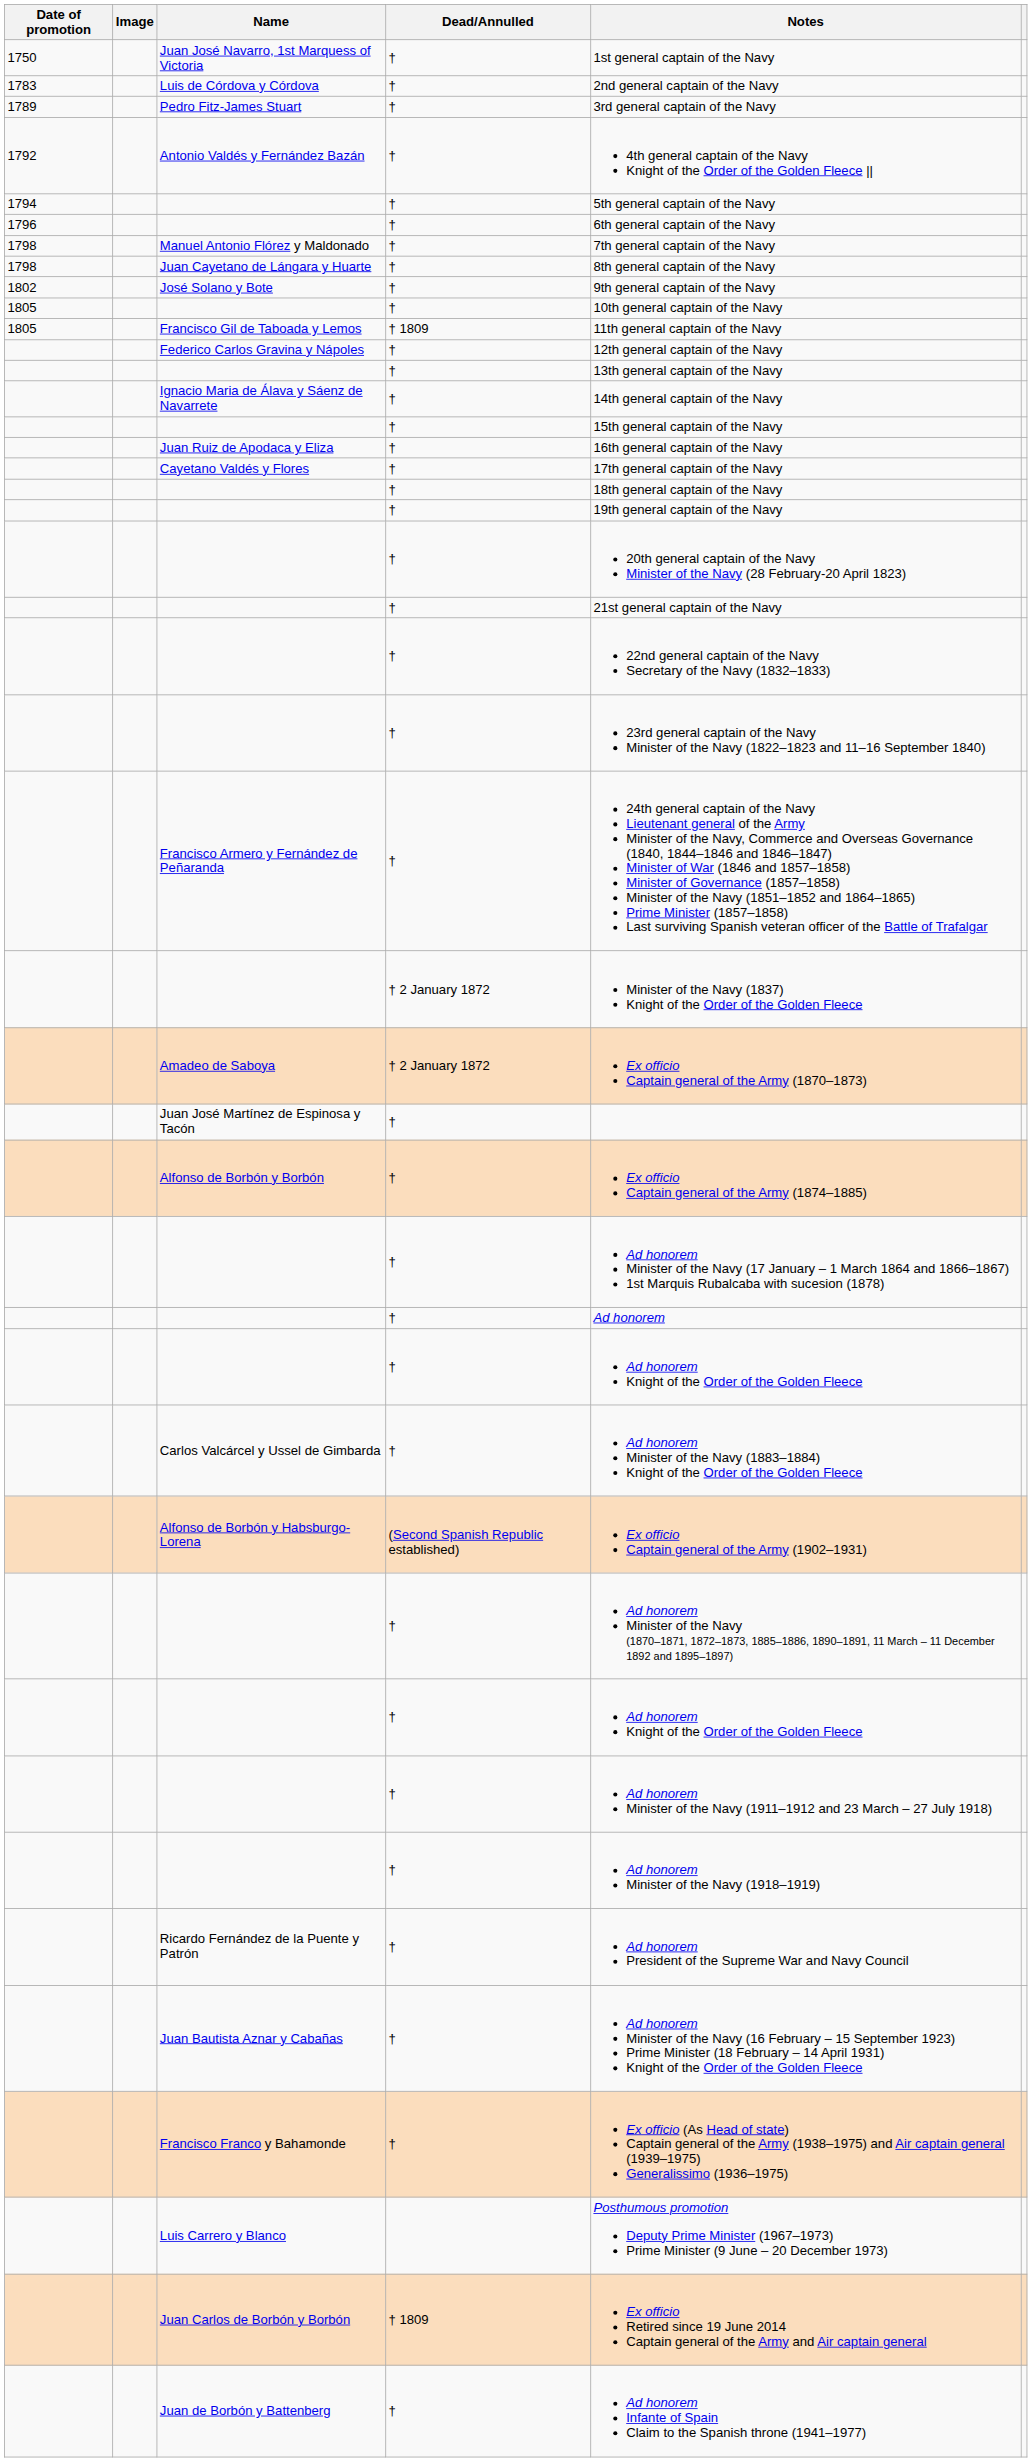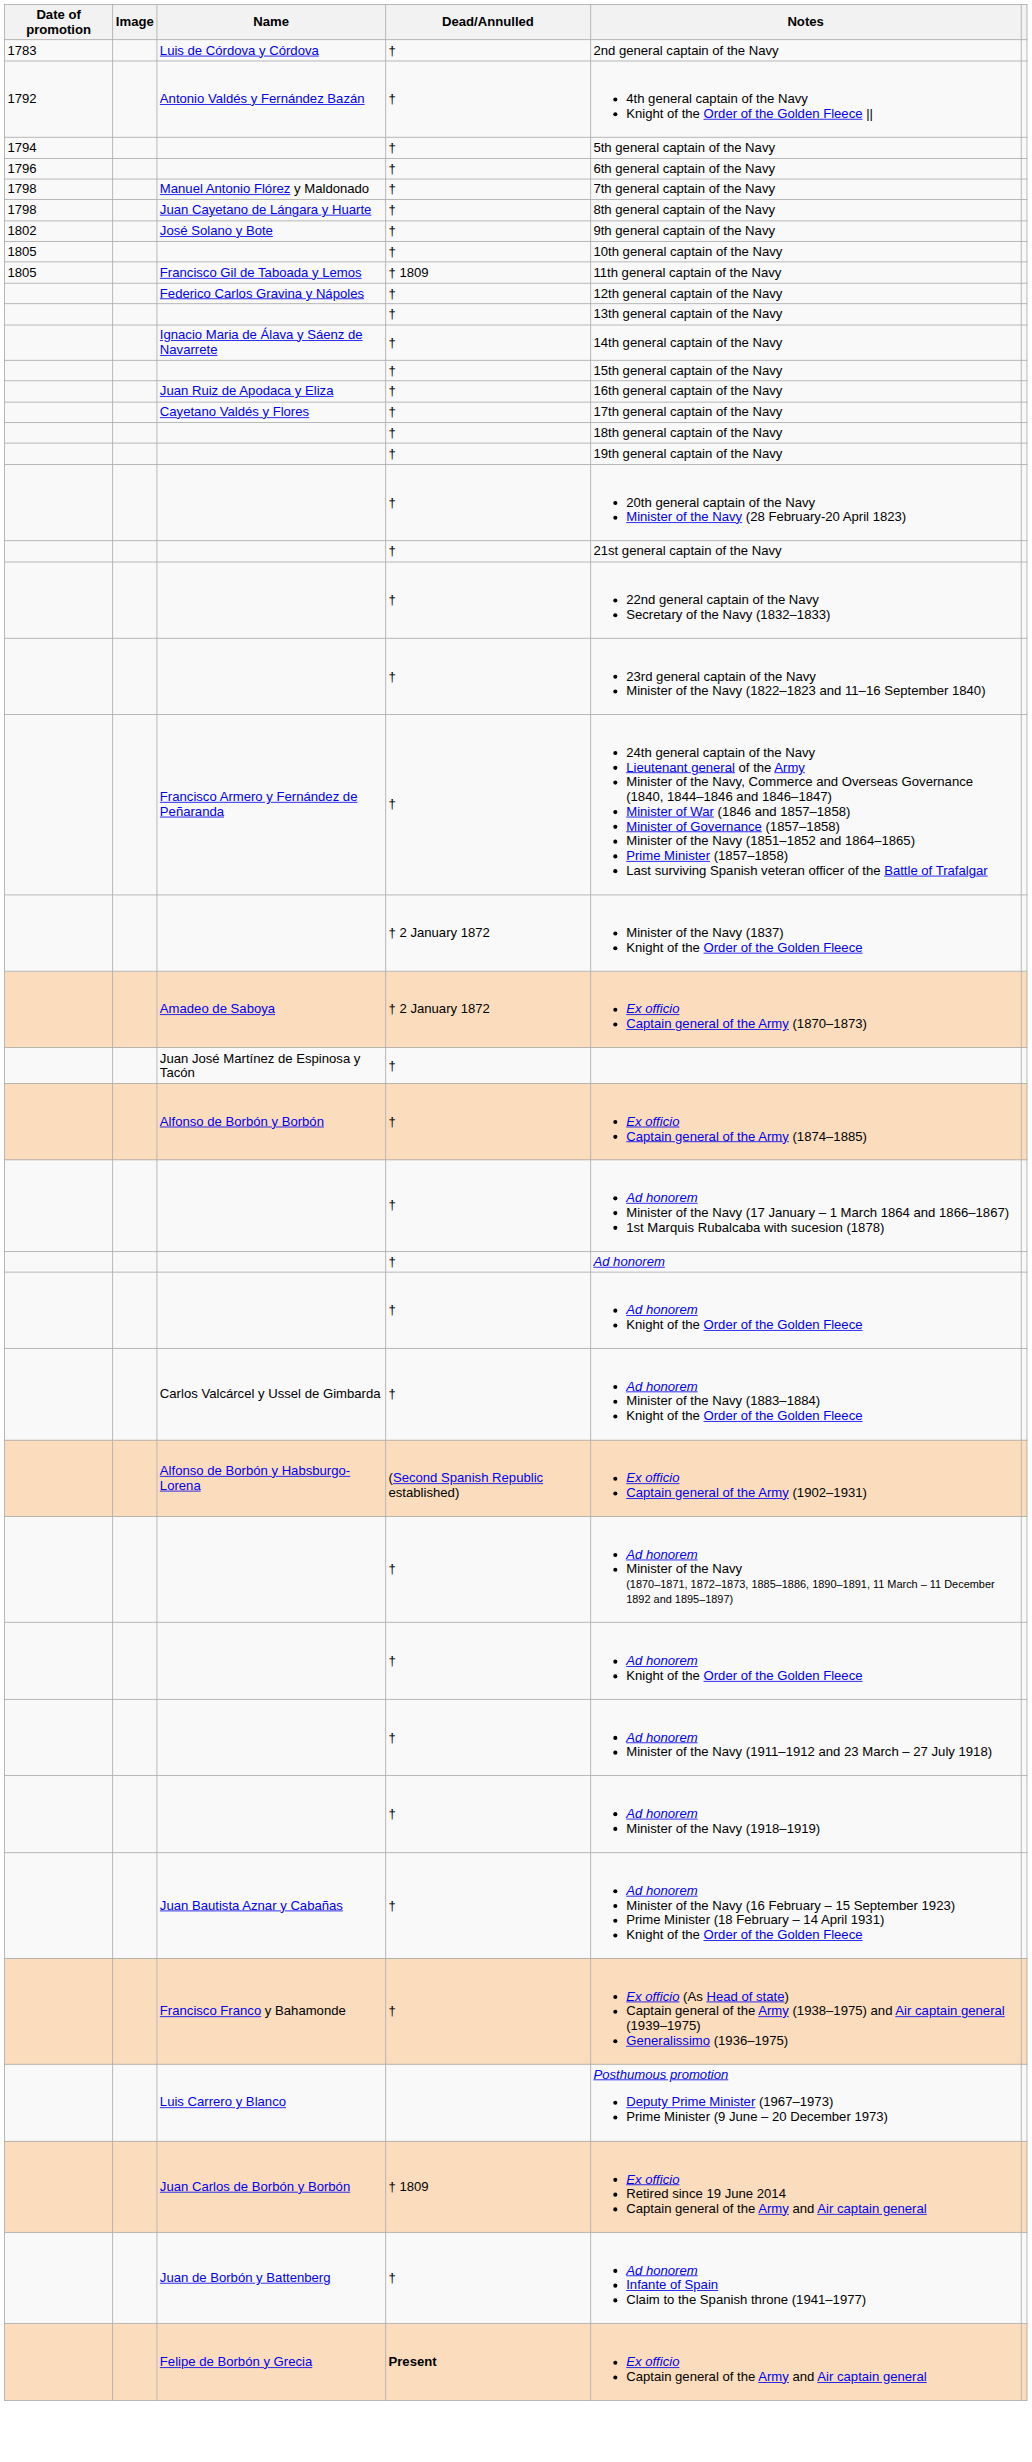- row: 1750 | Juan José Navarro, 1st Marquess of Victoria | † | 1st general captain of the Navy
- row: 1789 | Pedro Fitz-James Stuart | † | 3rd general captain of the Navy
- row: Ricardo Fernández de la Puente y Patrón | † | Ad honorem President of the Supreme War and Navy Council
+ row: Felipe de Borbón y Grecia | Present | Ex officio Captain general of the Army and Air captain general
